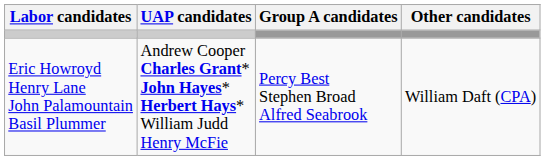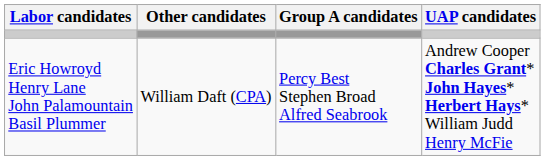columns swapped: UAP candidates <-> Other candidates
